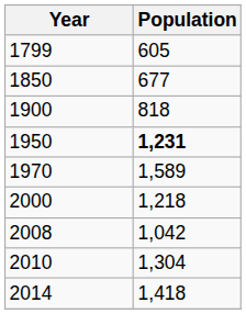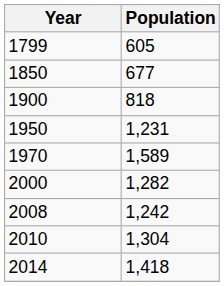1950 | Population: bold -> normal
2000 | Population: 1,218 -> 1,282
2008 | Population: 1,042 -> 1,242
